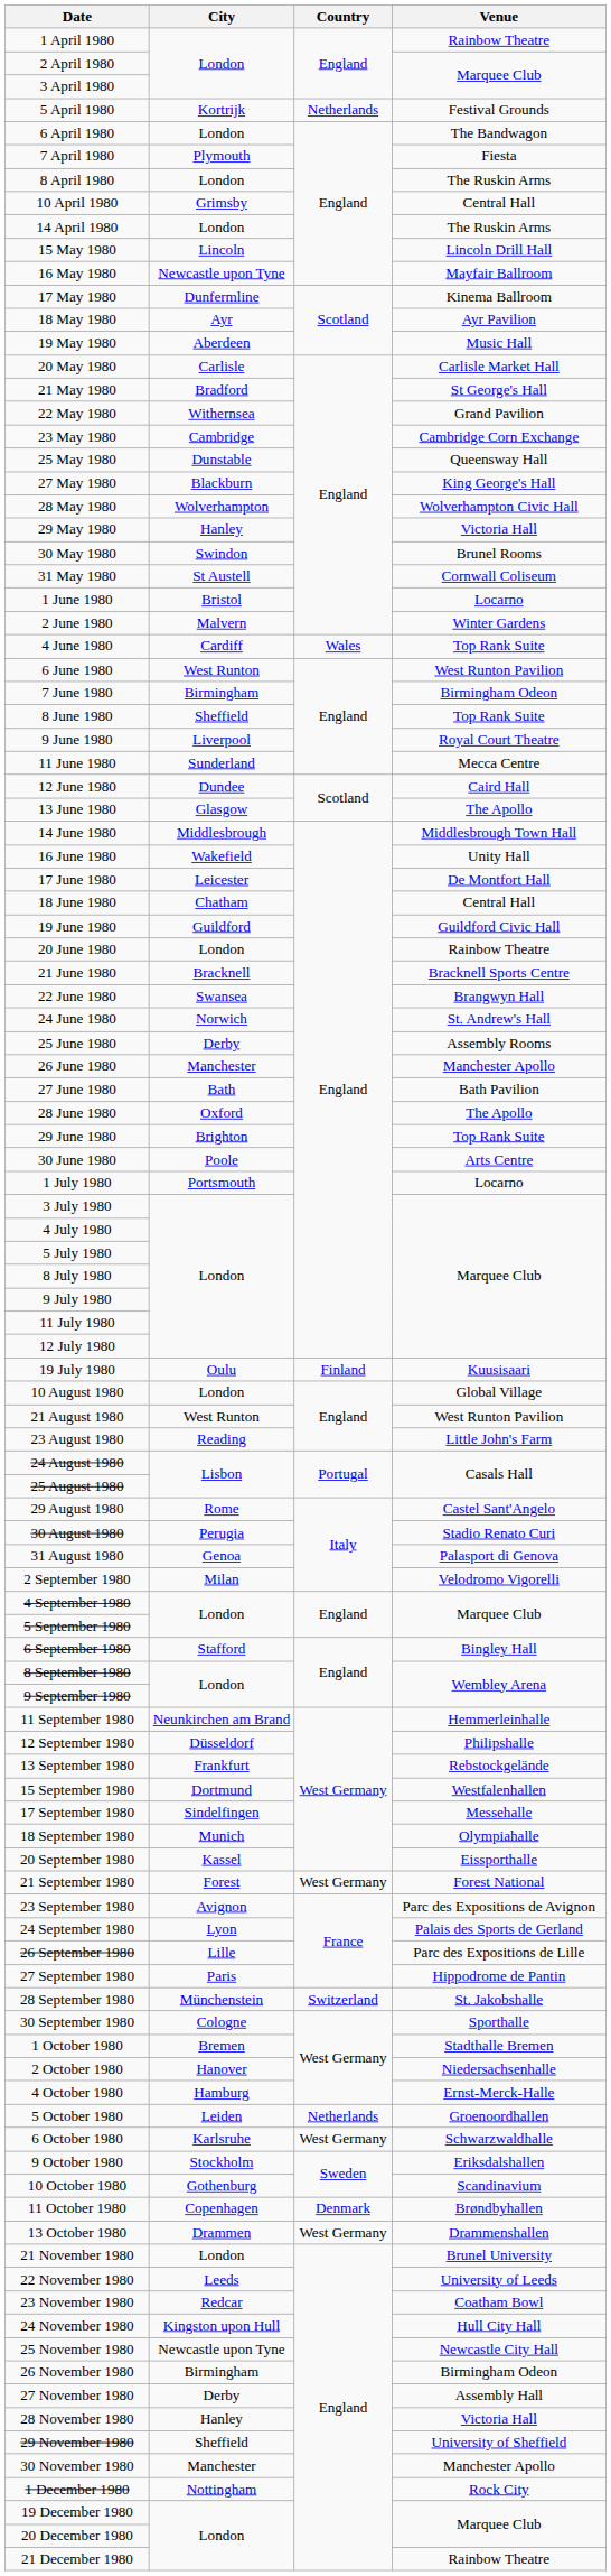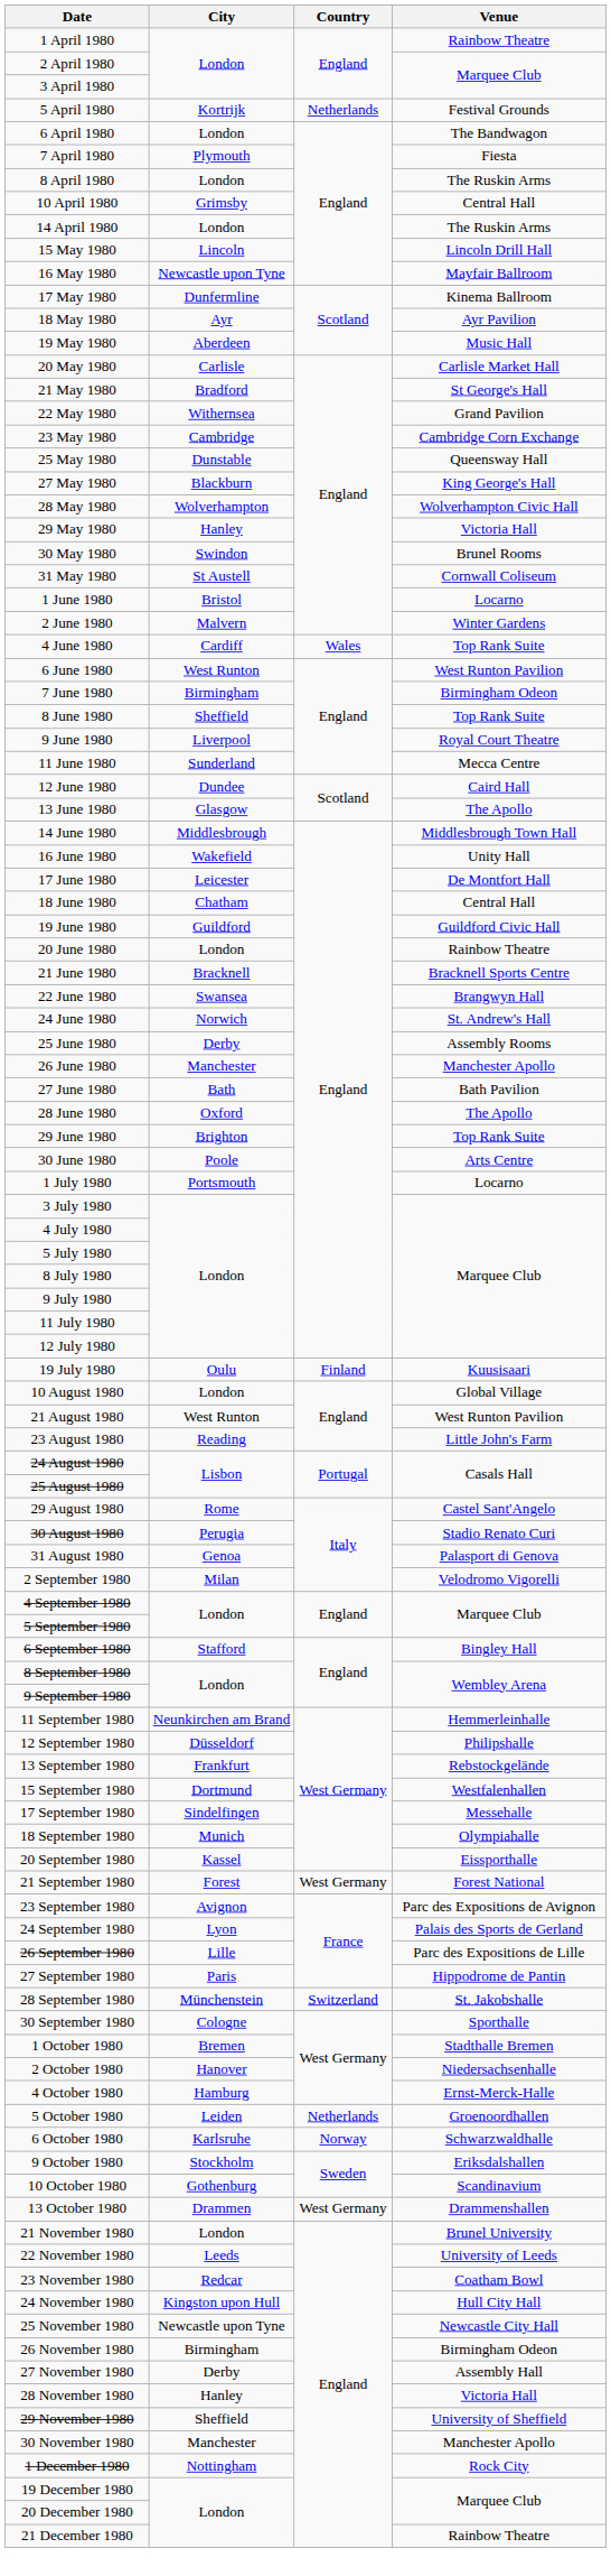6 October 1980 | Country: West Germany -> Norway
- row: 11 October 1980 | Copenhagen | Denmark | Brøndbyhallen
